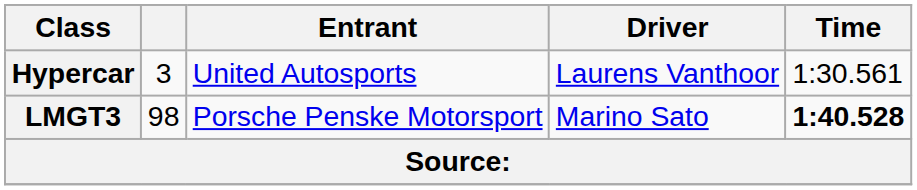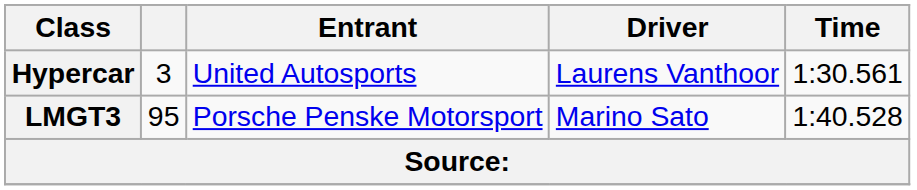LMGT3 | column 2: 98 -> 95
LMGT3 | Time: bold -> normal
